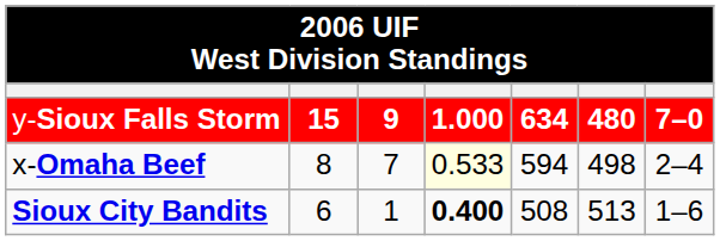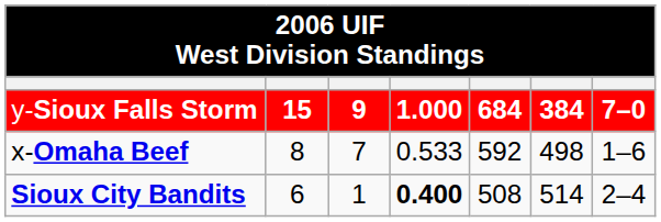y-Sioux Falls Storm | column 5: 634 -> 684
y-Sioux Falls Storm | column 6: 480 -> 384
x-Omaha Beef | column 4: lightyellow background -> no background
x-Omaha Beef | column 5: 594 -> 592
x-Omaha Beef | column 7: 2–4 -> 1–6
Sioux City Bandits | column 6: 513 -> 514
Sioux City Bandits | column 7: 1–6 -> 2–4
